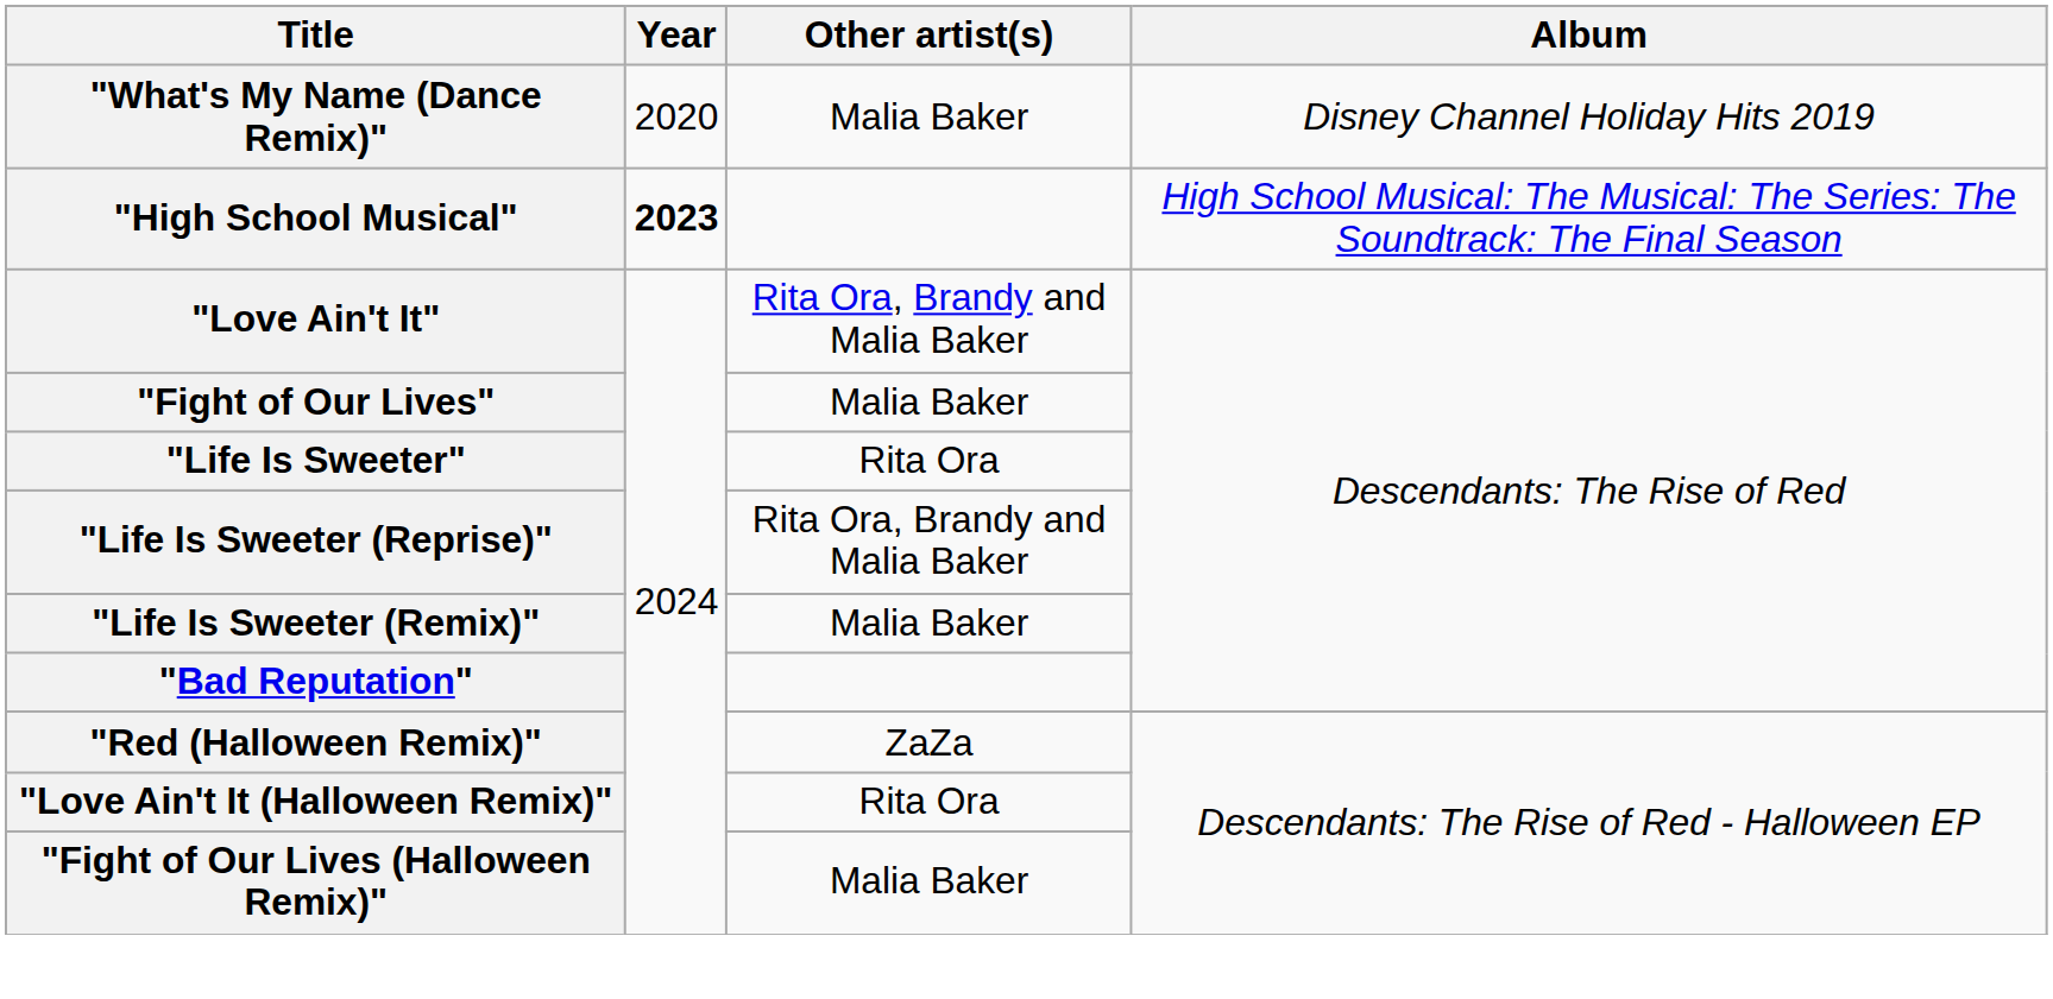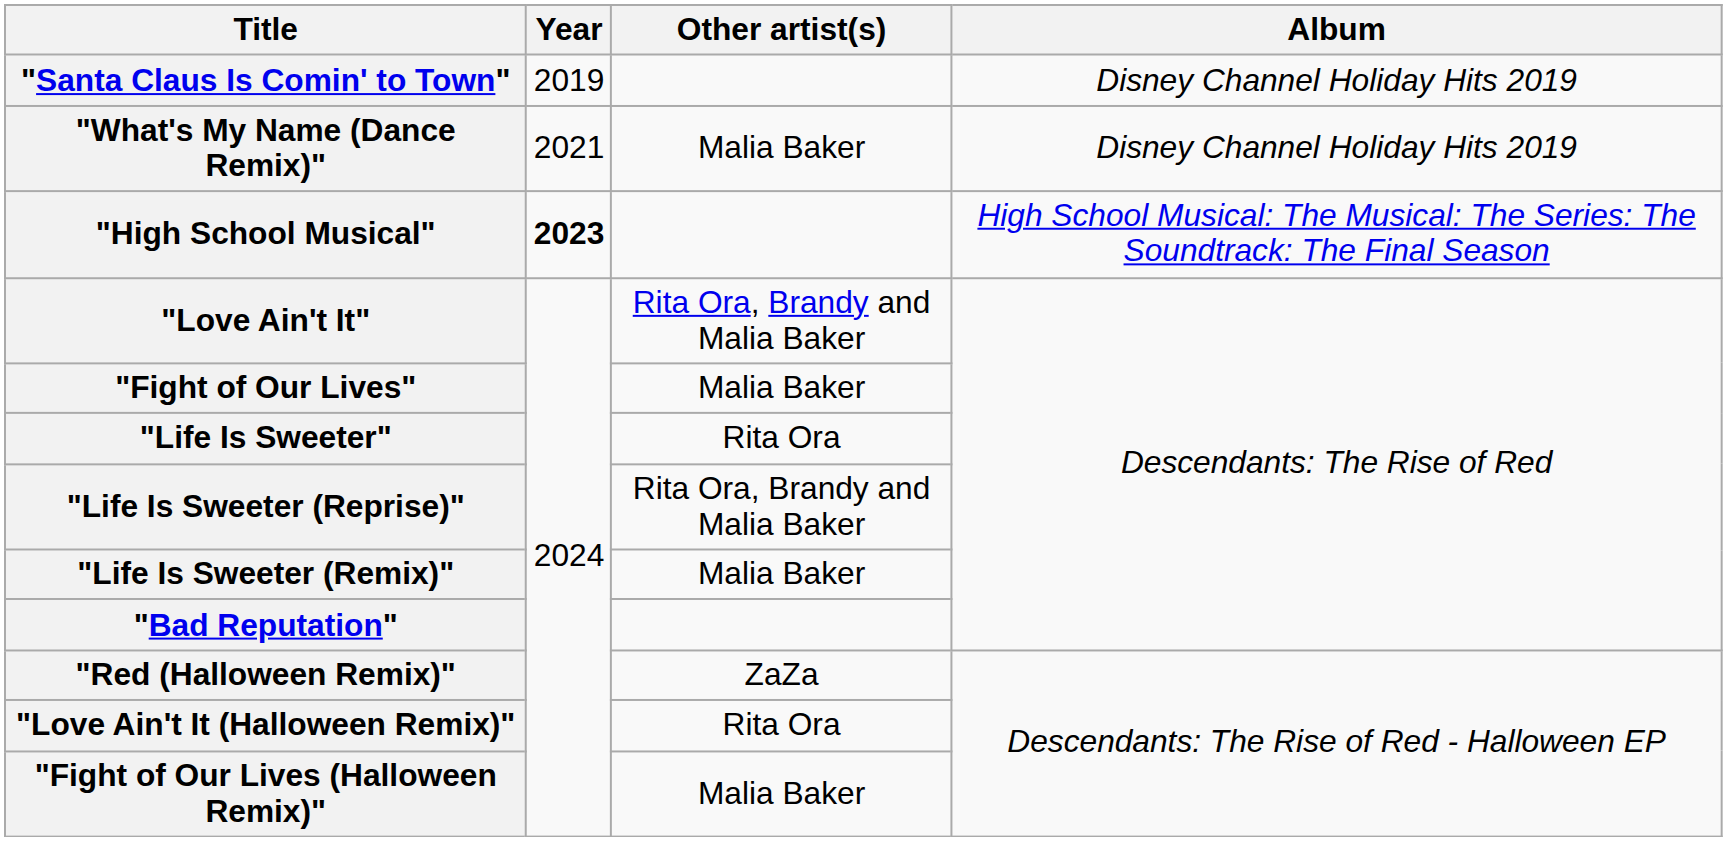+ row: "Santa Claus Is Comin' to Town" | 2019 | Disney Channel Holiday Hits 2019
"What's My Name (Dance Remix)" | Year: 2020 -> 2021
